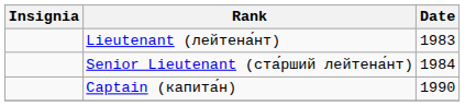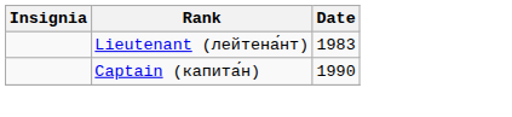- row: Senior Lieutenant (ста́рший лейтена́нт) | 1984
